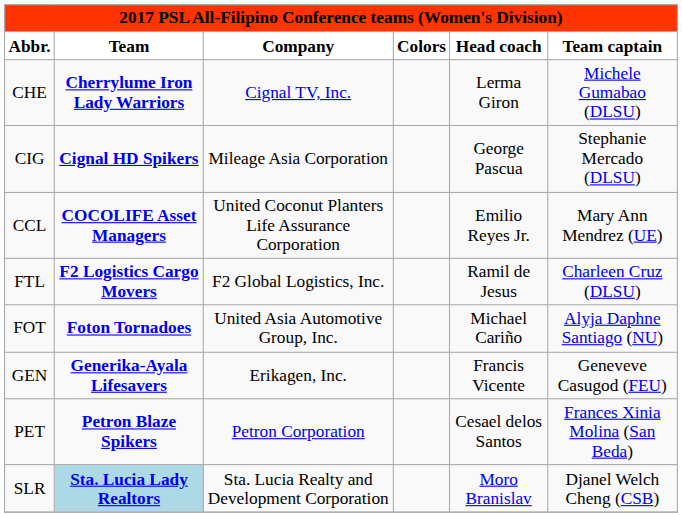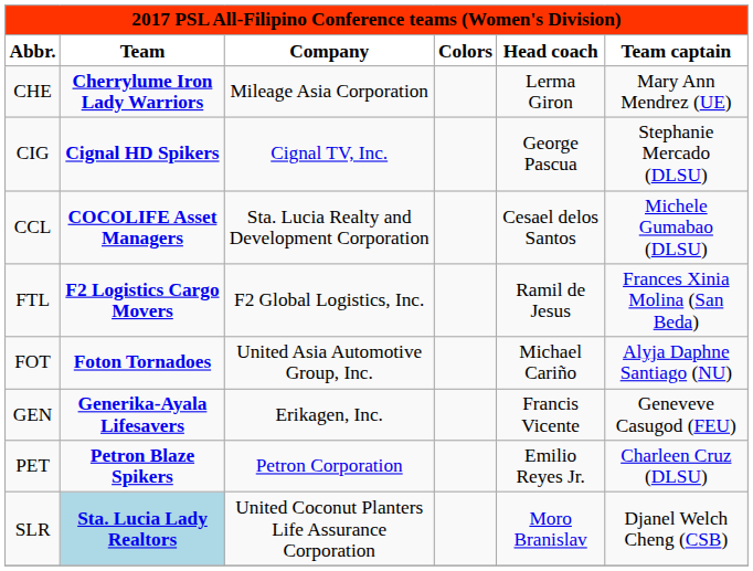CHE | Company: Cignal TV, Inc. -> Mileage Asia Corporation
CHE | Team captain: Michele Gumabao (DLSU) -> Mary Ann Mendrez (UE)
CIG | Company: Mileage Asia Corporation -> Cignal TV, Inc.
CCL | Company: United Coconut Planters Life Assurance Corporation -> Sta. Lucia Realty and Development Corporation
CCL | Head coach: Emilio Reyes Jr. -> Cesael delos Santos
CCL | Team captain: Mary Ann Mendrez (UE) -> Michele Gumabao (DLSU)
FTL | Team captain: Charleen Cruz (DLSU) -> Frances Xinia Molina (San Beda)
PET | Head coach: Cesael delos Santos -> Emilio Reyes Jr.
PET | Team captain: Frances Xinia Molina (San Beda) -> Charleen Cruz (DLSU)
SLR | Company: Sta. Lucia Realty and Development Corporation -> United Coconut Planters Life Assurance Corporation
